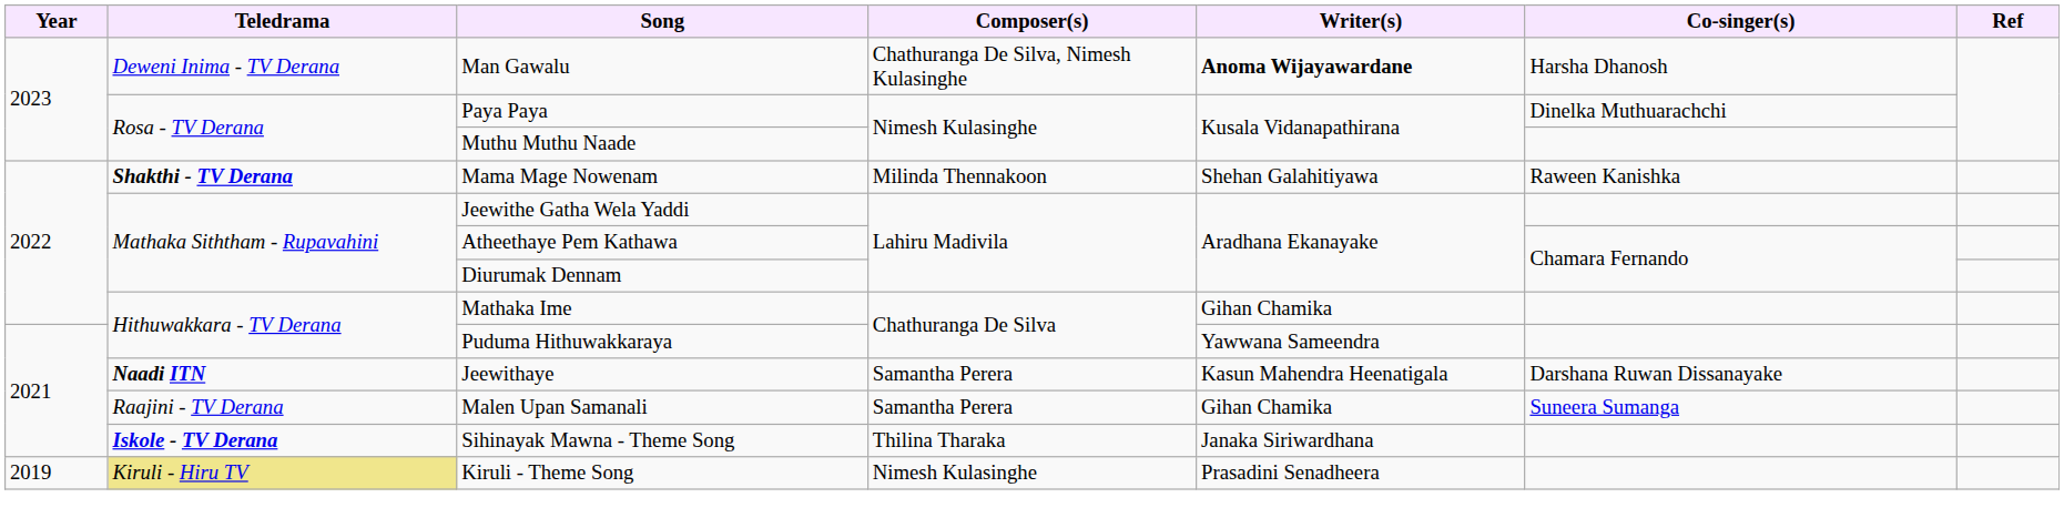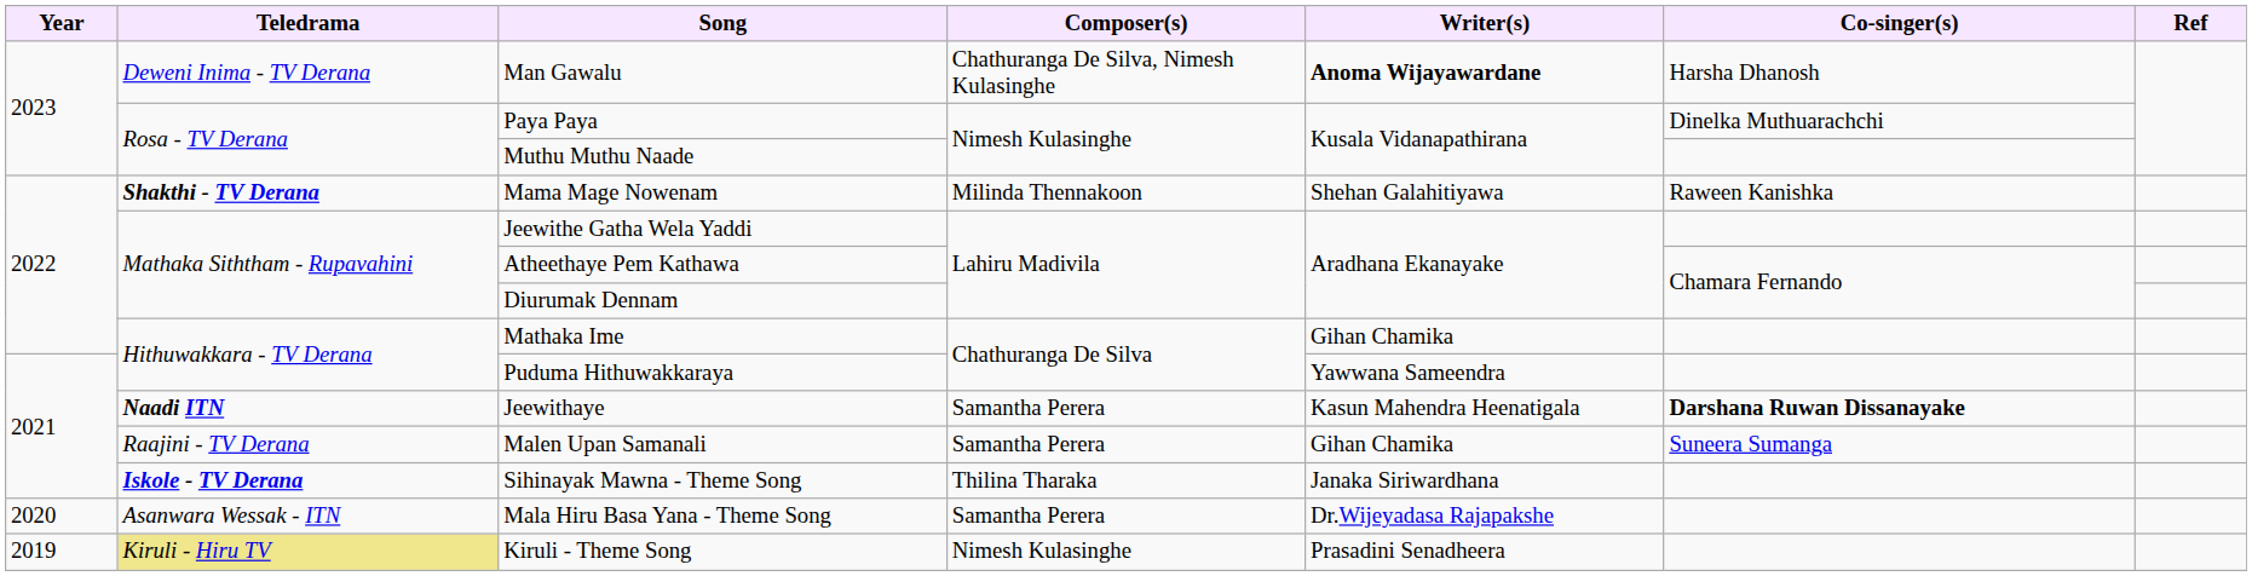Jeewithaye | Co-singer(s): normal -> bold
+ row: 2020 | Asanwara Wessak - ITN | Mala Hiru Basa Yana - Theme Song | Samantha Perera | Dr.Wijeyadasa Rajapakshe
